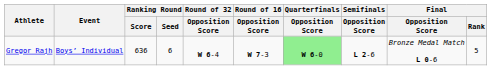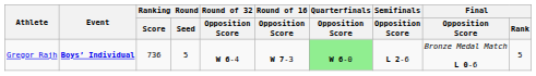Gregor Rajh | Event: normal -> bold
Gregor Rajh | Ranking Round / Score: 636 -> 736
Gregor Rajh | Ranking Round / Seed: 6 -> 5
